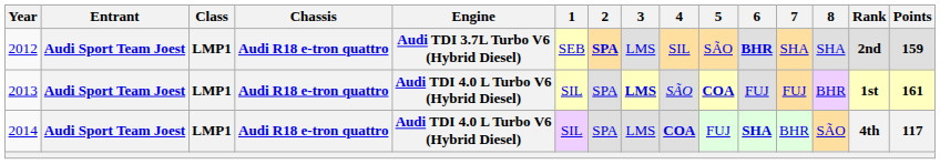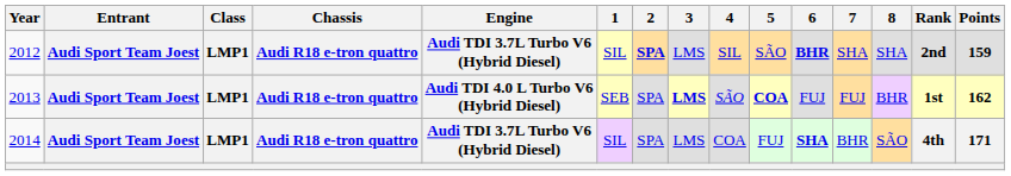2012 | 1: SEB -> SIL
2013 | 1: SIL -> SEB
2013 | Points: 161 -> 162
2014 | Engine: Audi TDI 4.0 L Turbo V6 (Hybrid Diesel) -> Audi TDI 3.7L Turbo V6 (Hybrid Diesel)
2014 | 4: bold -> normal
2014 | Points: 117 -> 171
